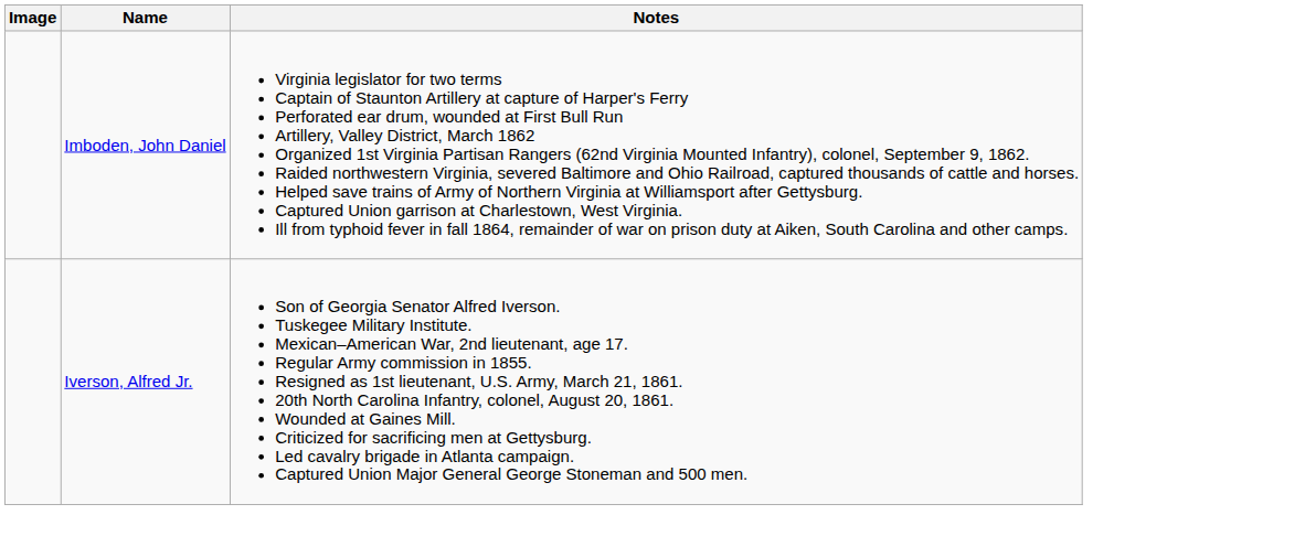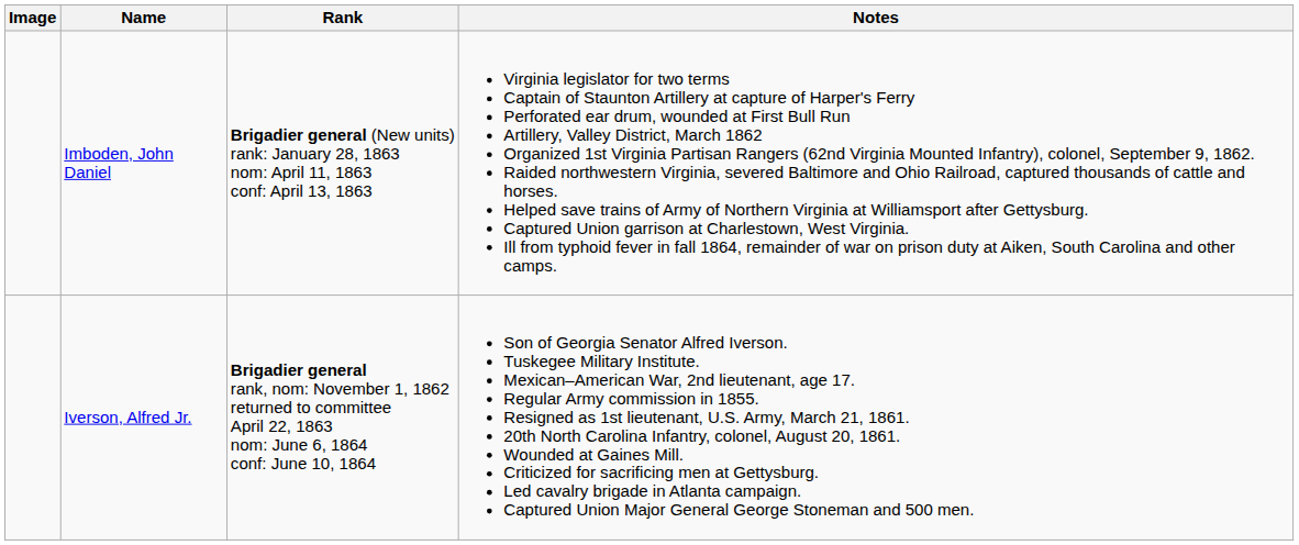+ column: Rank | Brigadier general (New units) rank: January 28, 1863 nom: April 11, 1863 conf: April 13, 1863 | Brigadier general rank, nom: November 1, 1862 returned to committee April 22, 1863 nom: June 6, 1864 conf: June 10, 1864
